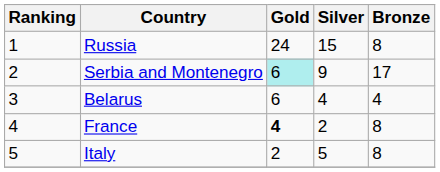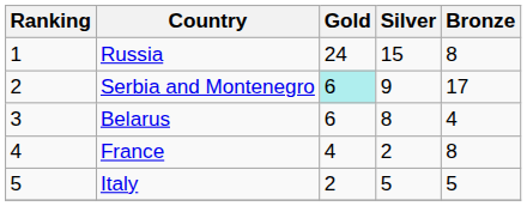Belarus | Silver: 4 -> 8
France | Gold: bold -> normal
Italy | Bronze: 8 -> 5
